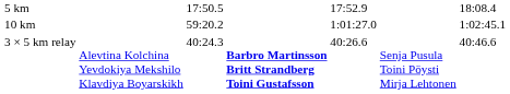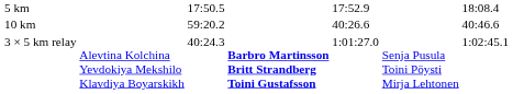10 km | column 5: 1:01:27.0 -> 40:26.6
10 km | column 7: 1:02:45.1 -> 40:46.6
3 × 5 km relay | column 5: 40:26.6 -> 1:01:27.0
3 × 5 km relay | column 7: 40:46.6 -> 1:02:45.1
